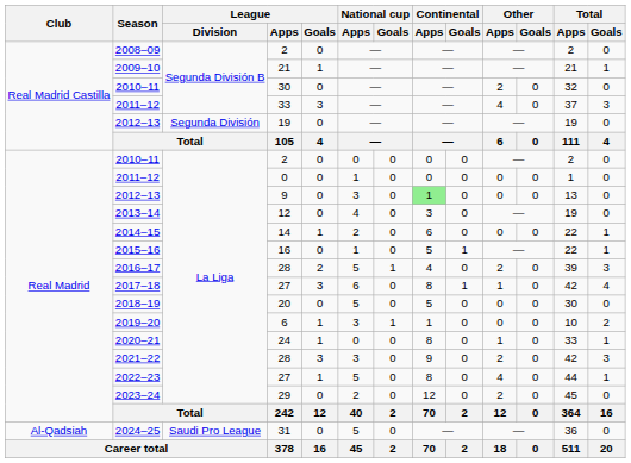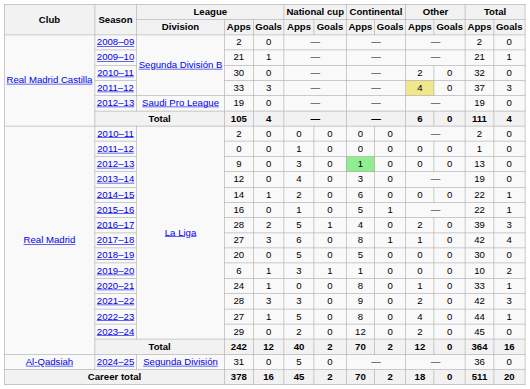2011–12 / 33 | Other / Apps: no background -> khaki background
2012–13 / 19 | League / Division: Segunda División -> Saudi Pro League
2024–25 | League / Division: Saudi Pro League -> Segunda División
